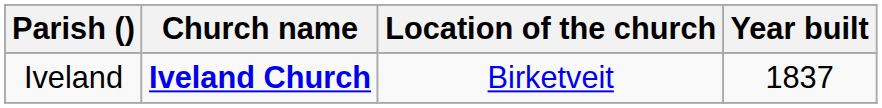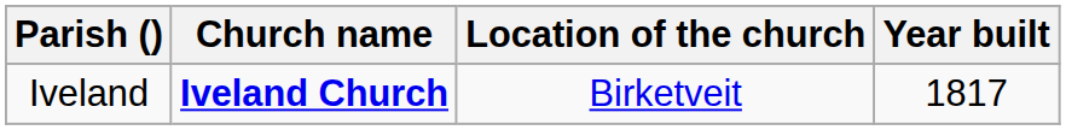Iveland | Year built: 1837 -> 1817
